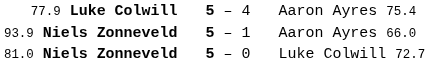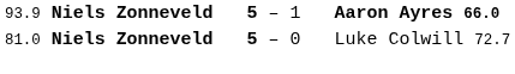- row: 77.9 Luke Colwill | 5 – 4 | Aaron Ayres 75.4
93.9 Niels Zonneveld | column 3: normal -> bold
